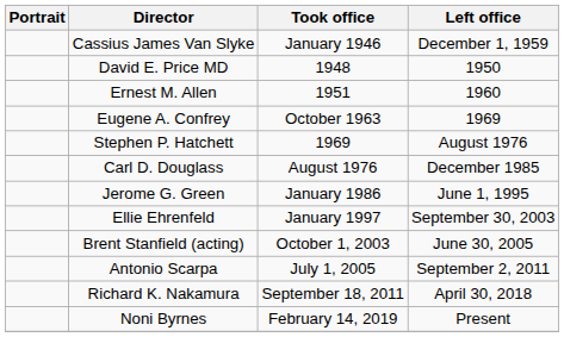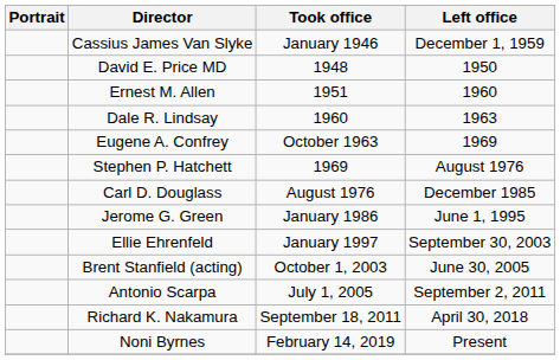+ row: Dale R. Lindsay | 1960 | 1963
